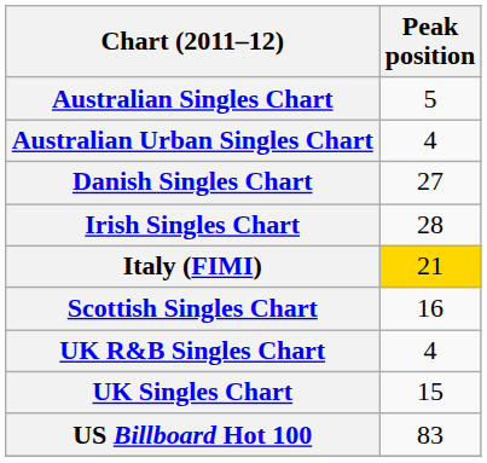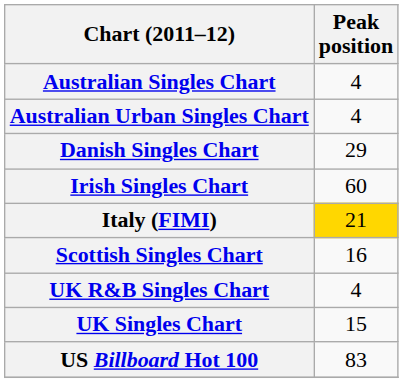Australian Singles Chart | Peak position: 5 -> 4
Danish Singles Chart | Peak position: 27 -> 29
Irish Singles Chart | Peak position: 28 -> 60
